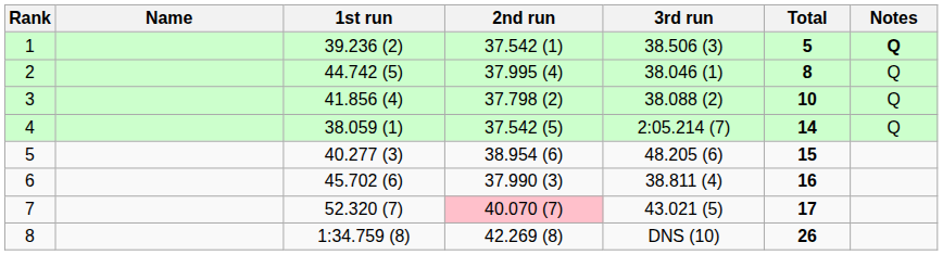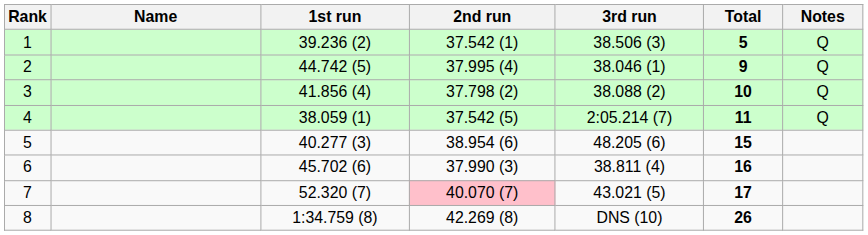1 | Notes: bold -> normal
2 | Total: 8 -> 9
4 | Total: 14 -> 11
